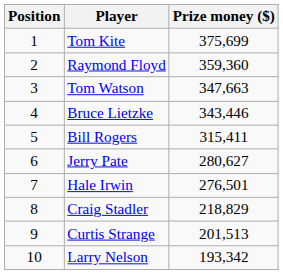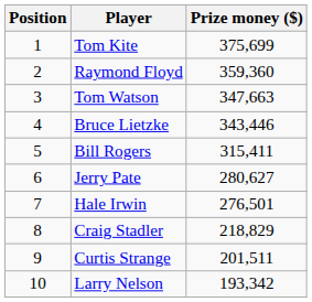Curtis Strange | Prize money ($): 201,513 -> 201,511
